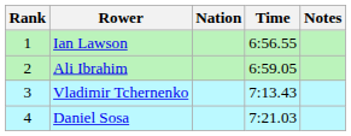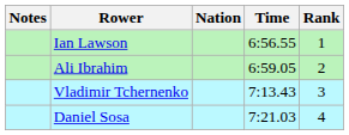columns swapped: Rank <-> Notes
